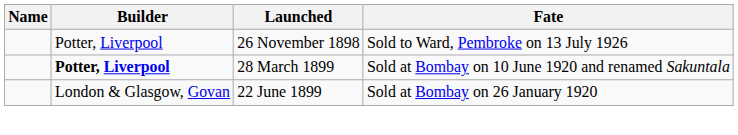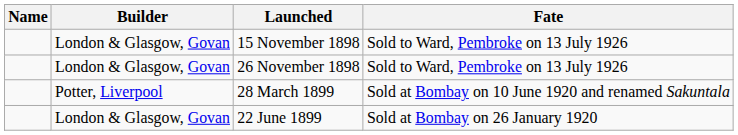+ row: London & Glasgow, Govan | 15 November 1898 | Sold to Ward, Pembroke on 13 July 1926
26 November 1898 | Builder: Potter, Liverpool -> London & Glasgow, Govan
28 March 1899 | Builder: bold -> normal
